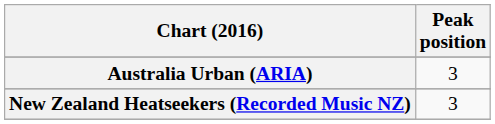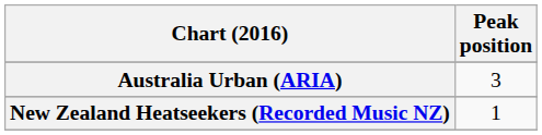New Zealand Heatseekers (Recorded Music NZ) | Peak position: 3 -> 1
